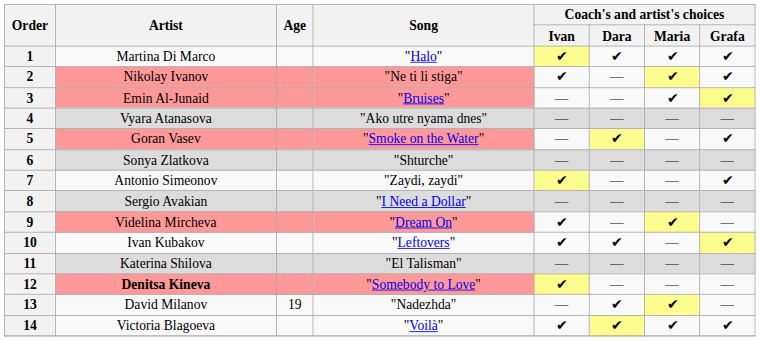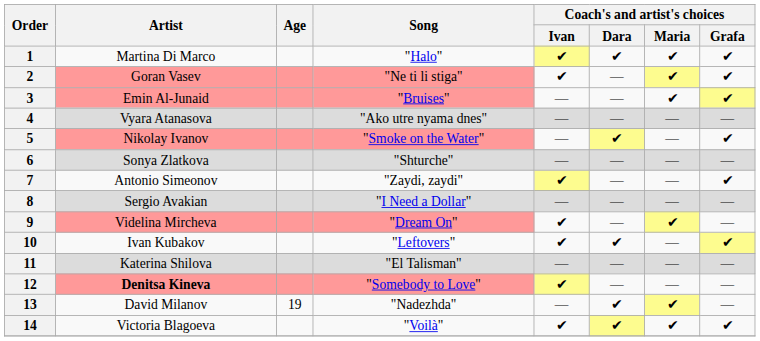2 | Artist: Nikolay Ivanov -> Goran Vasev
5 | Artist: Goran Vasev -> Nikolay Ivanov
